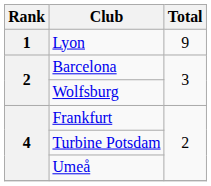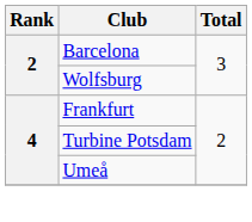- row: 1 | Lyon | 9
